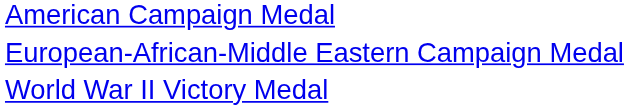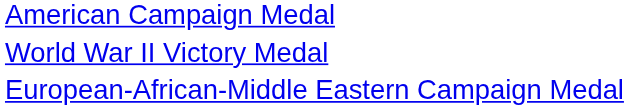rows swapped: European-African-Middle Eastern Campaign Medal <-> World War II Victory Medal
